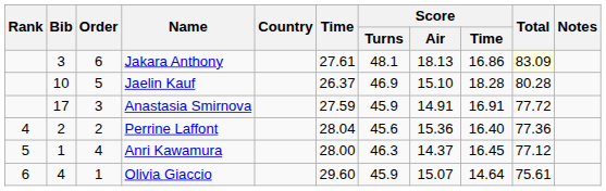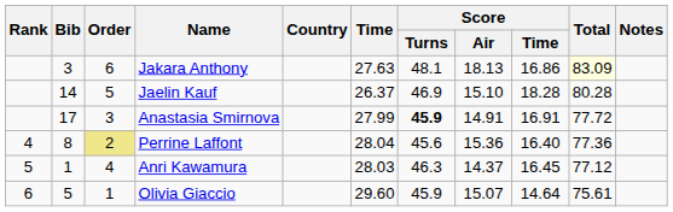Jakara Anthony | Time: 27.61 -> 27.63
Jaelin Kauf | Bib: 10 -> 14
Anastasia Smirnova | Time: 27.59 -> 27.99
Anastasia Smirnova | Score / Turns: normal -> bold
Perrine Laffont | Bib: 2 -> 8
Perrine Laffont | Order: no background -> khaki background
Anri Kawamura | Time: 28.00 -> 28.03
Olivia Giaccio | Bib: 4 -> 5
